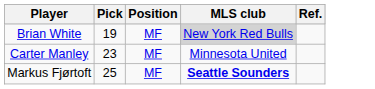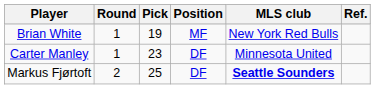+ column: Round | 1 | 1 | 2
Brian White | MLS club: lightgrey background -> no background
Carter Manley | Position: MF -> DF
Markus Fjørtoft | Position: MF -> DF
